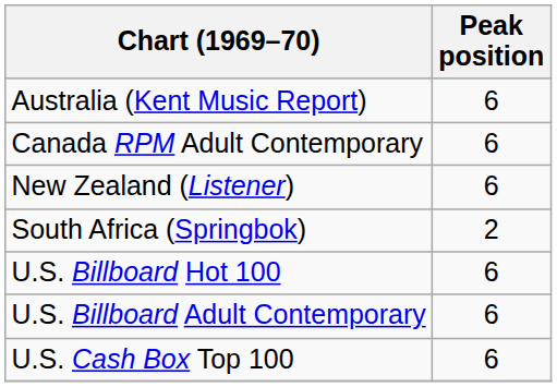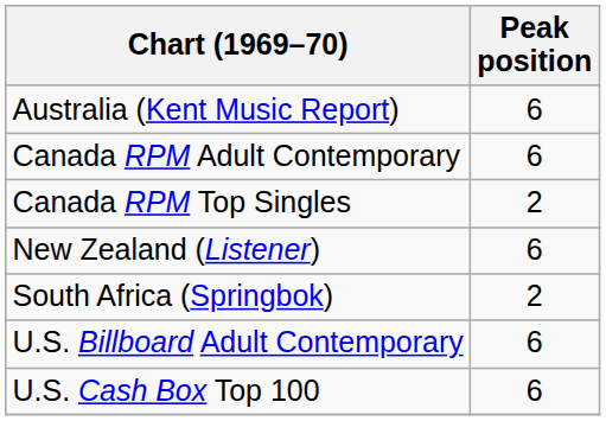+ row: Canada RPM Top Singles | 2
- row: U.S. Billboard Hot 100 | 6
